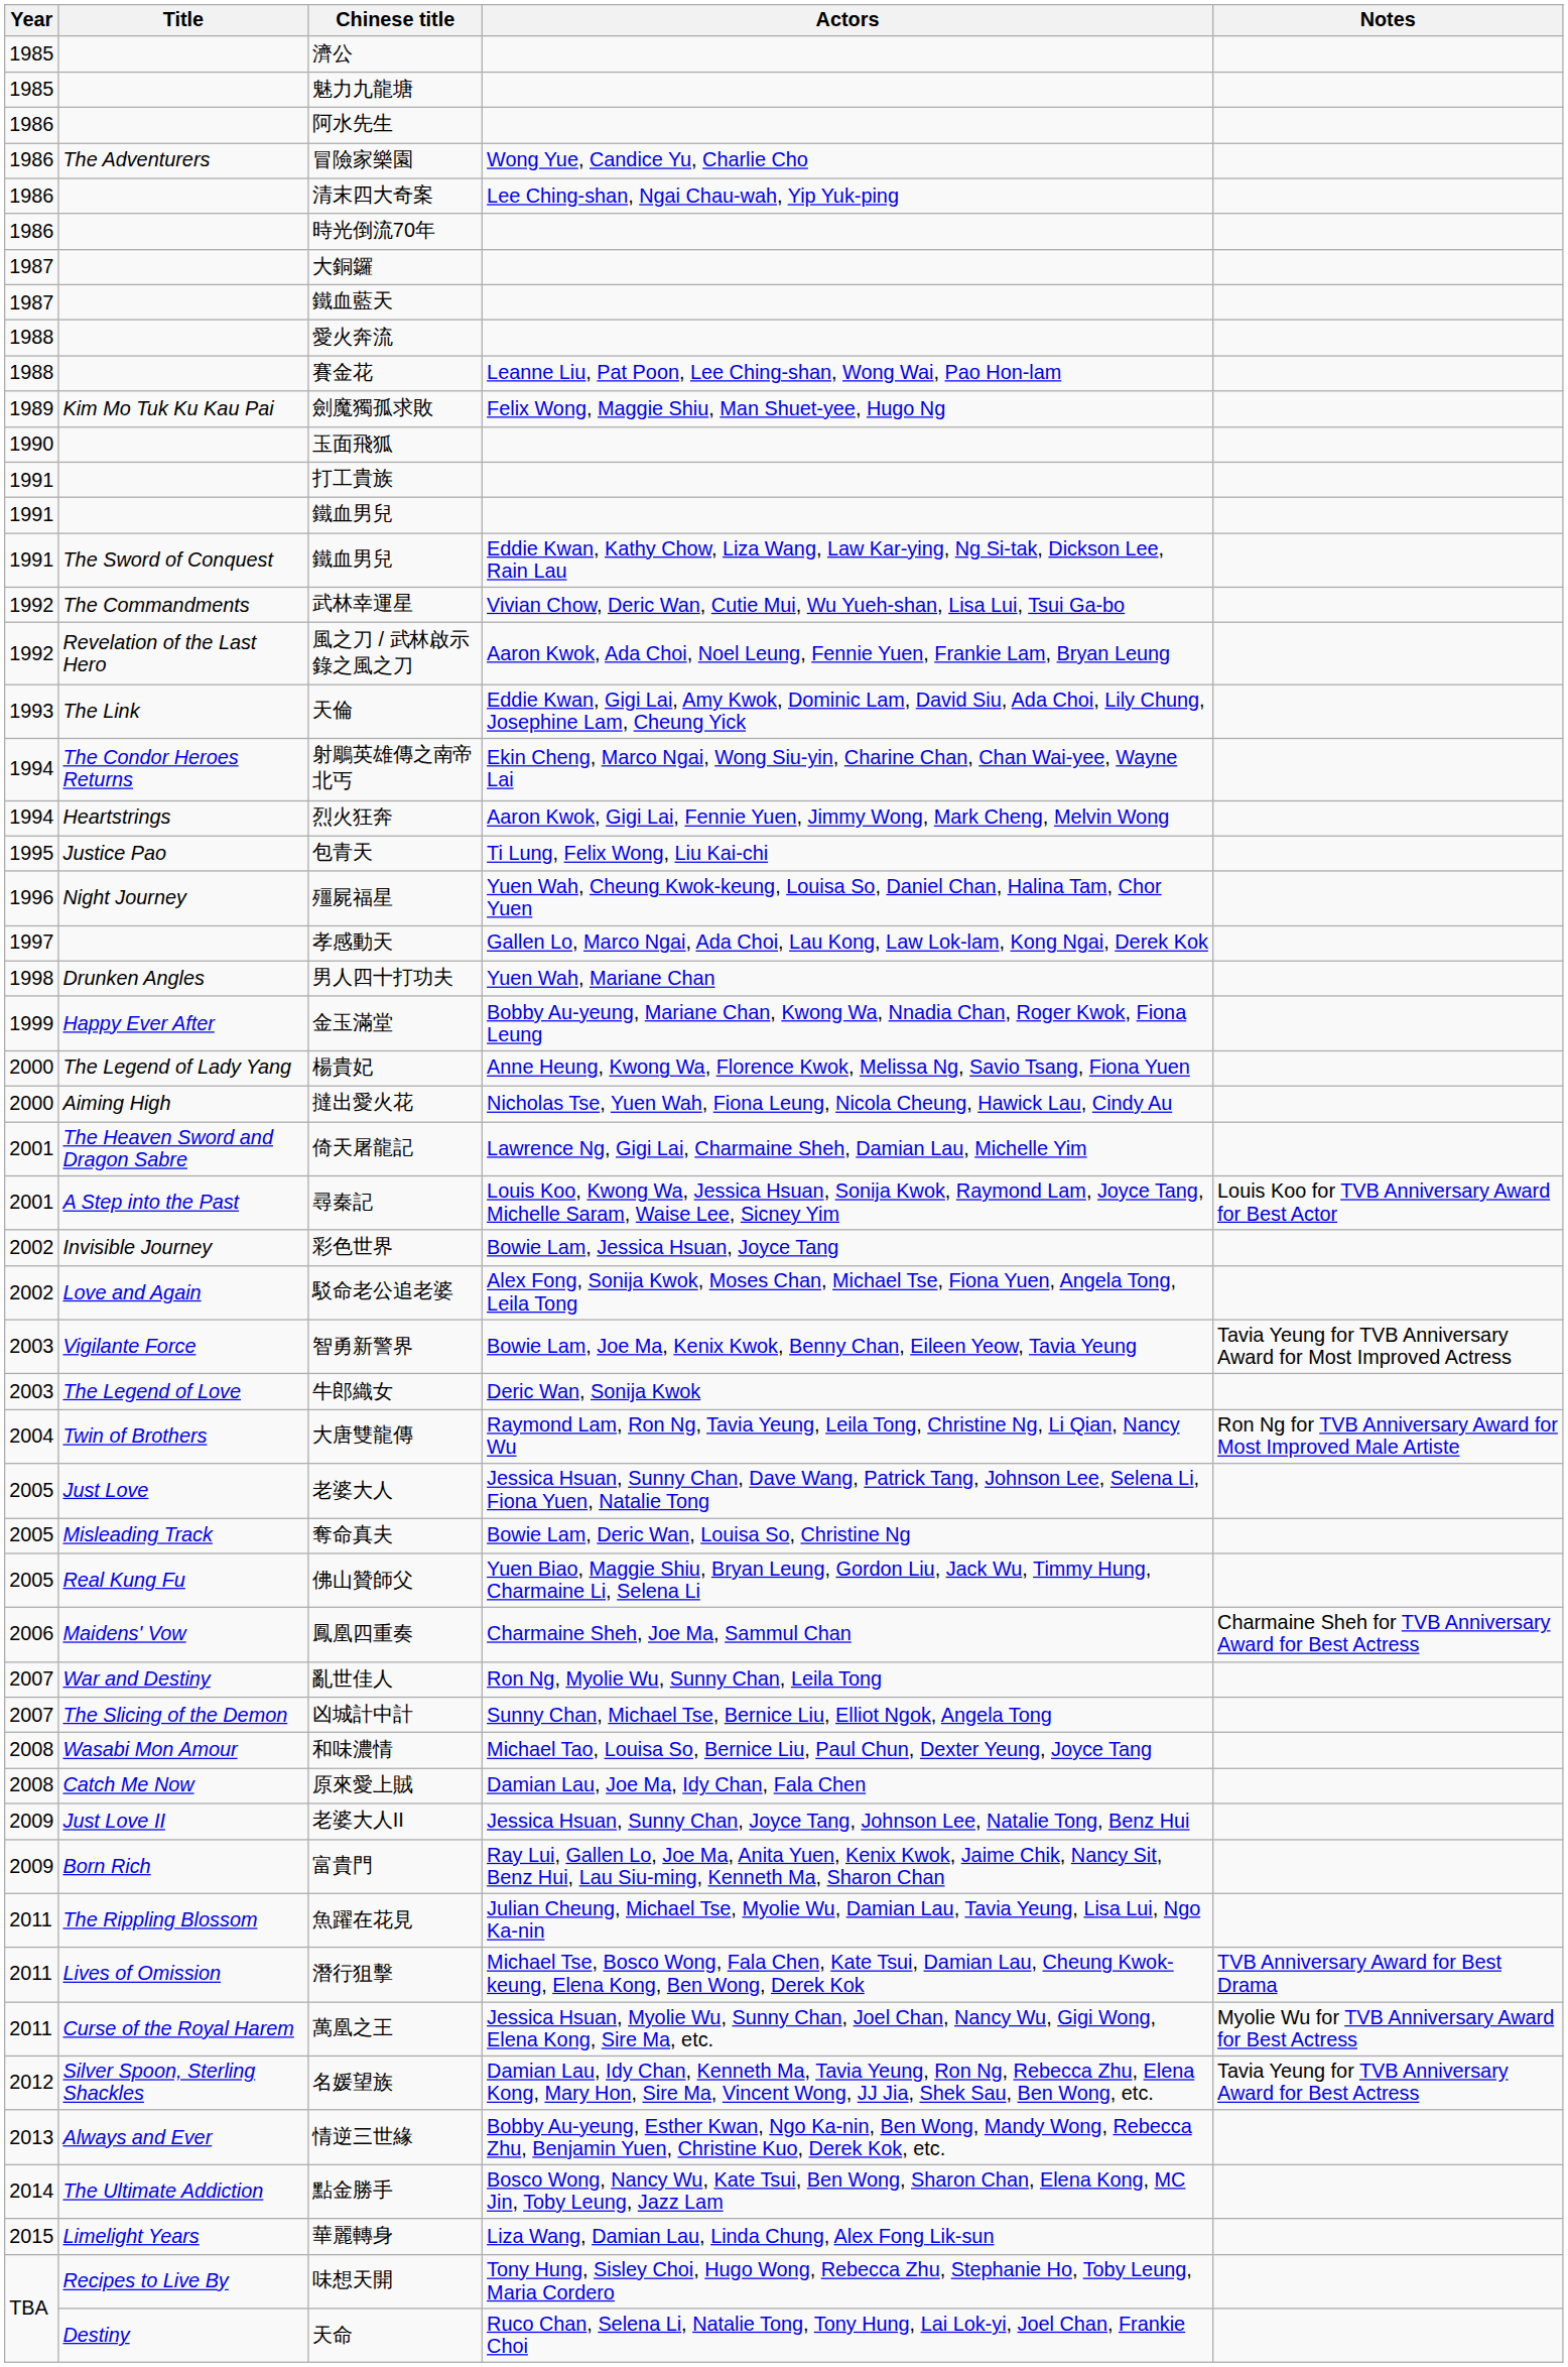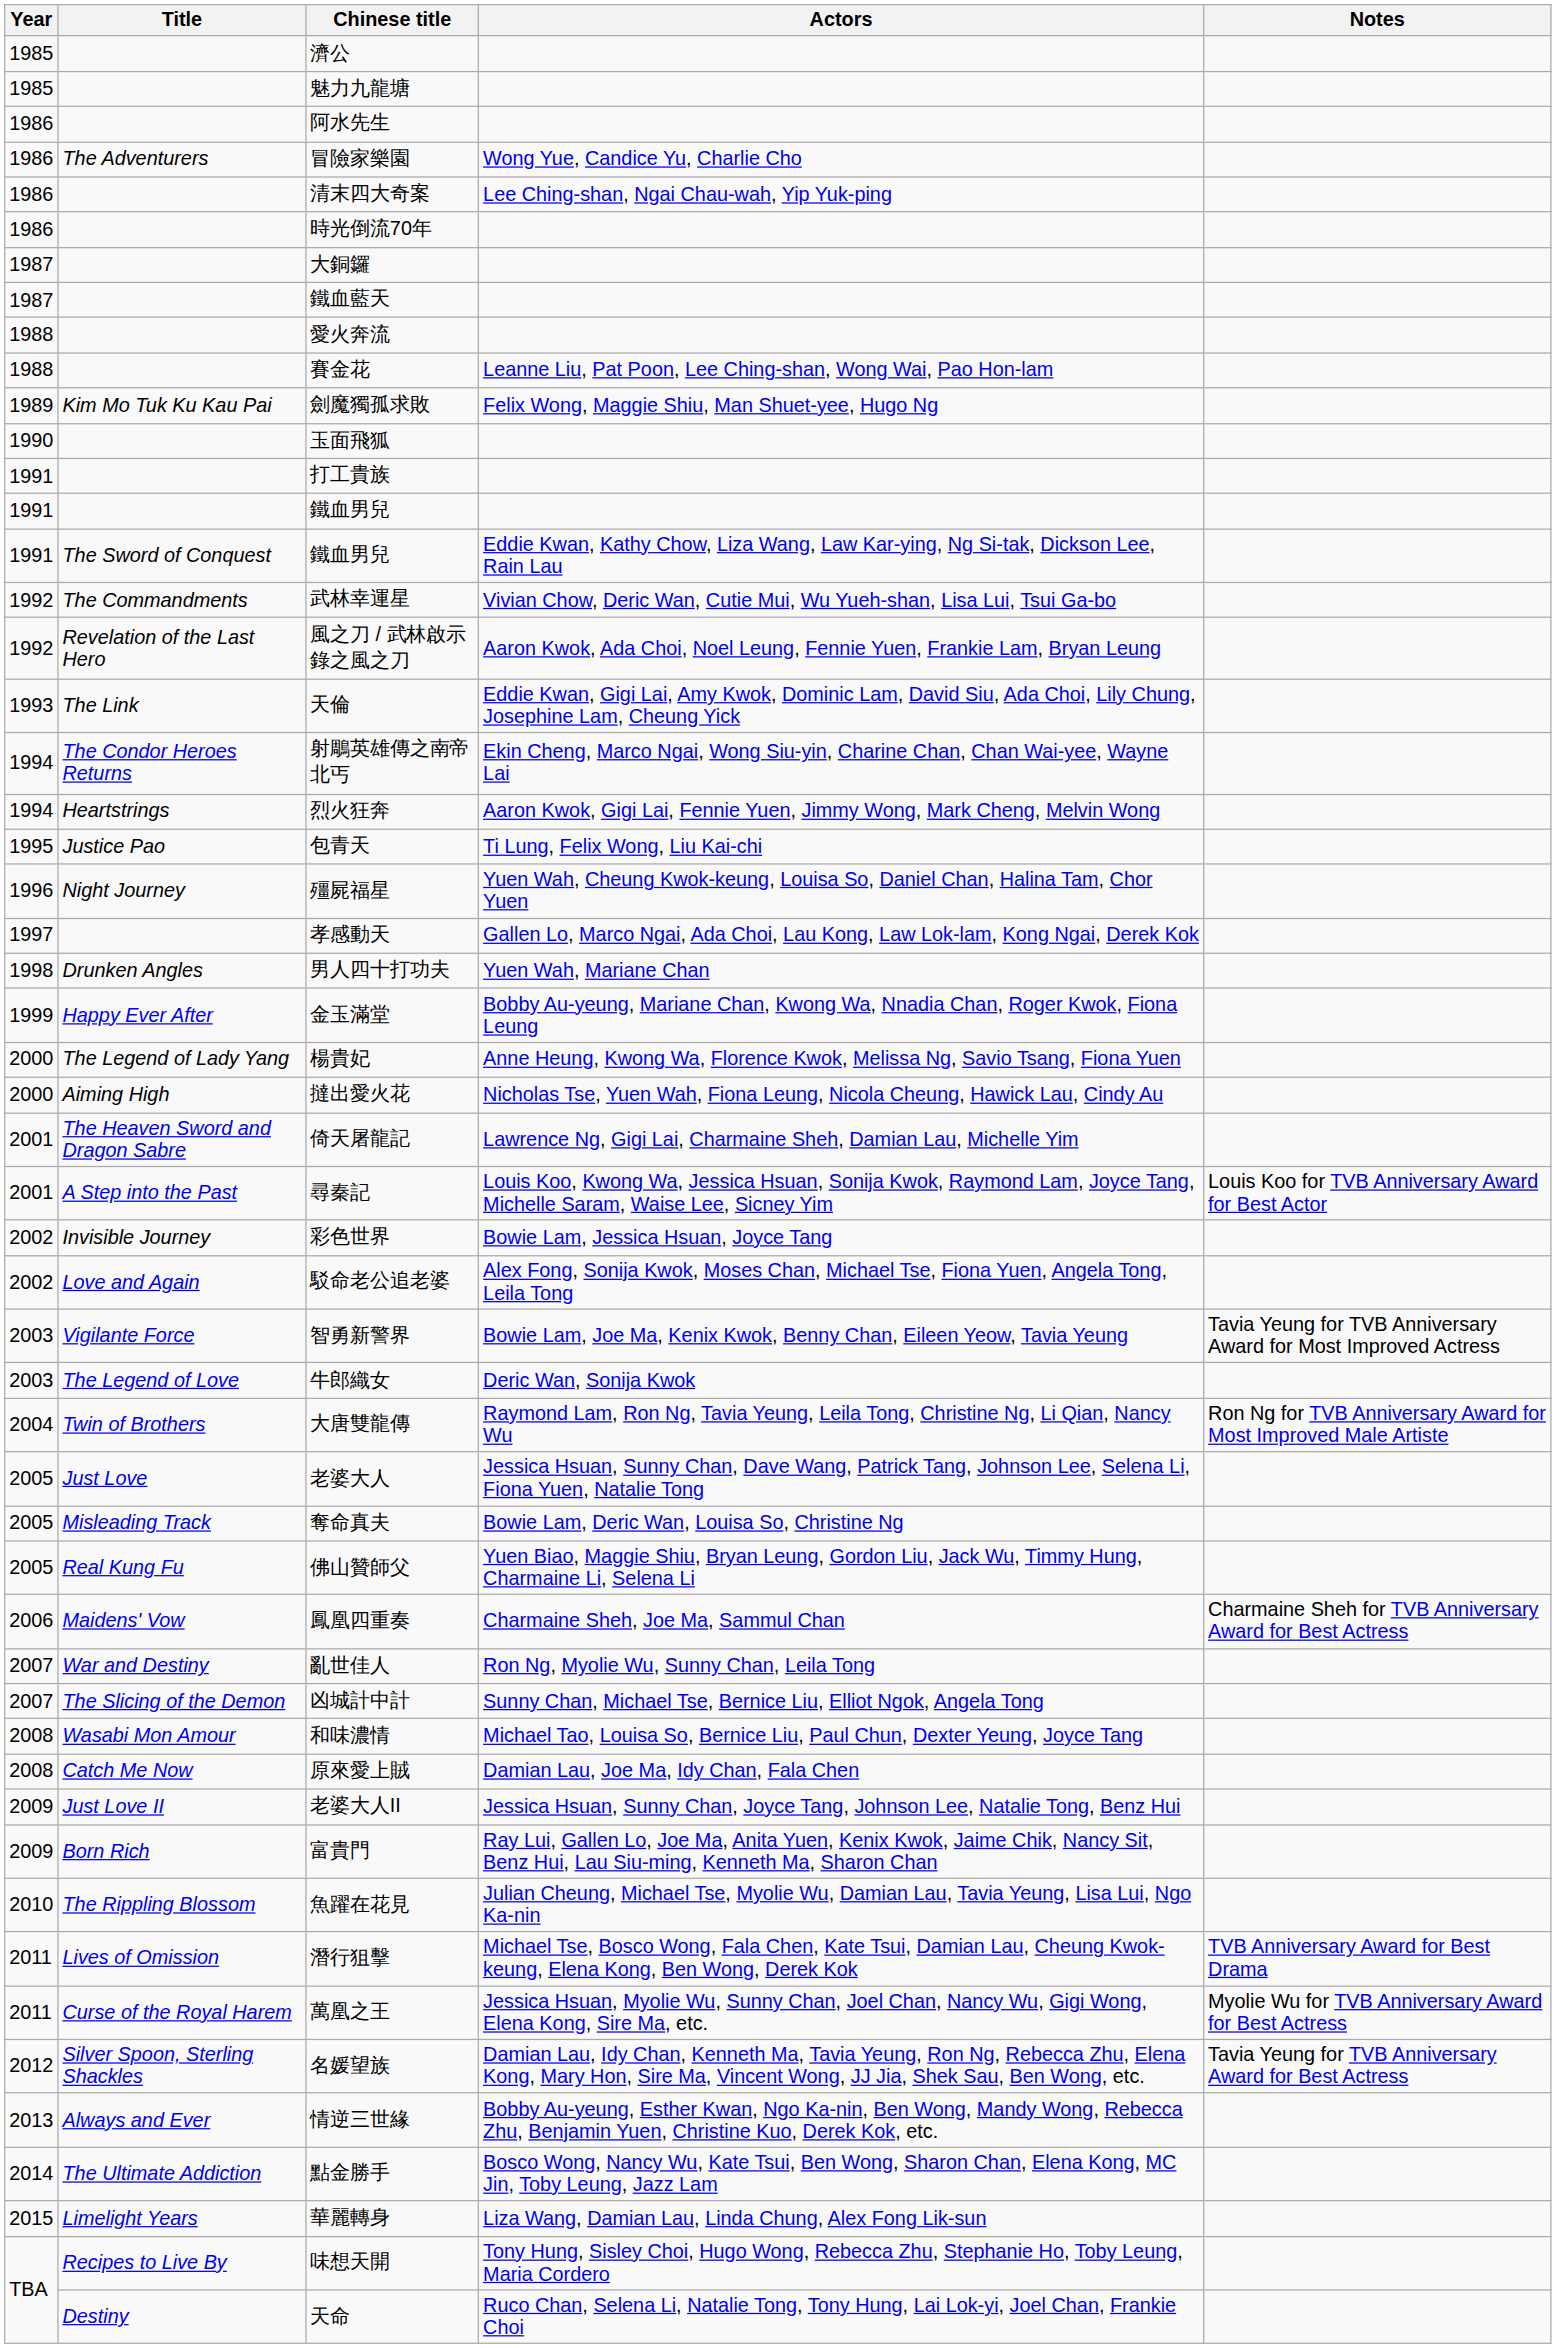魚躍在花見 | Year: 2011 -> 2010
